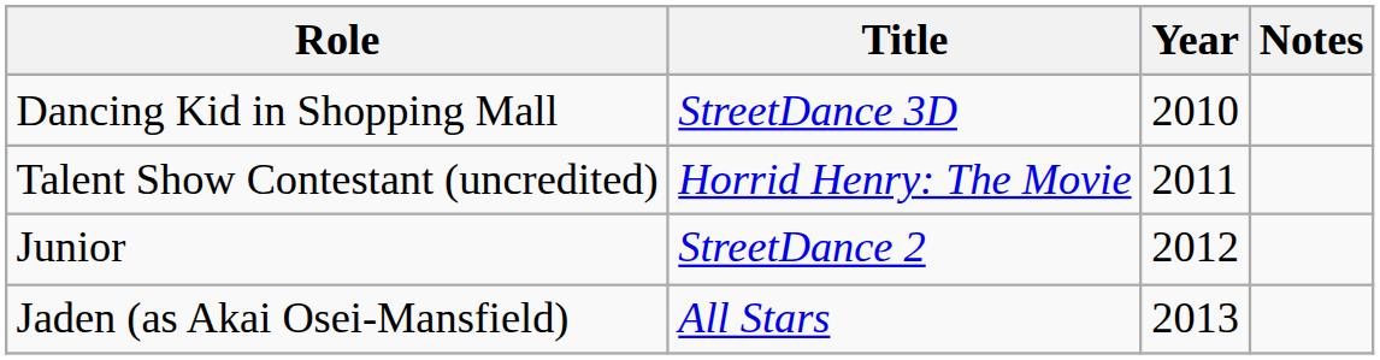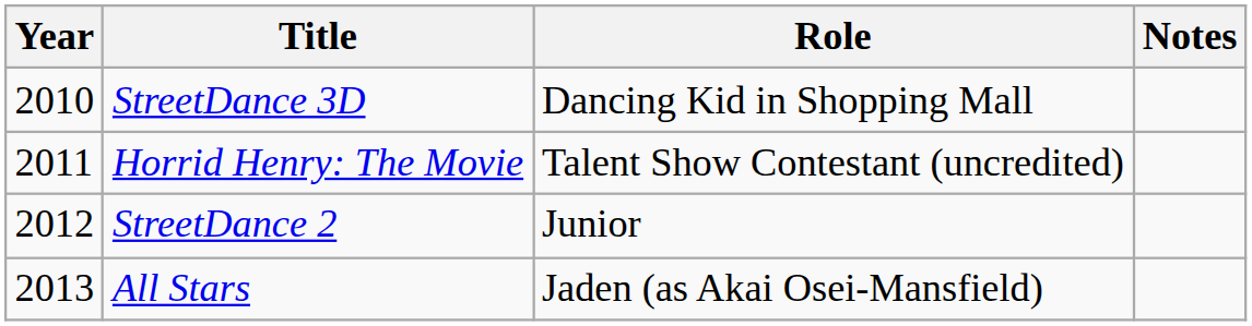columns swapped: Year <-> Role
